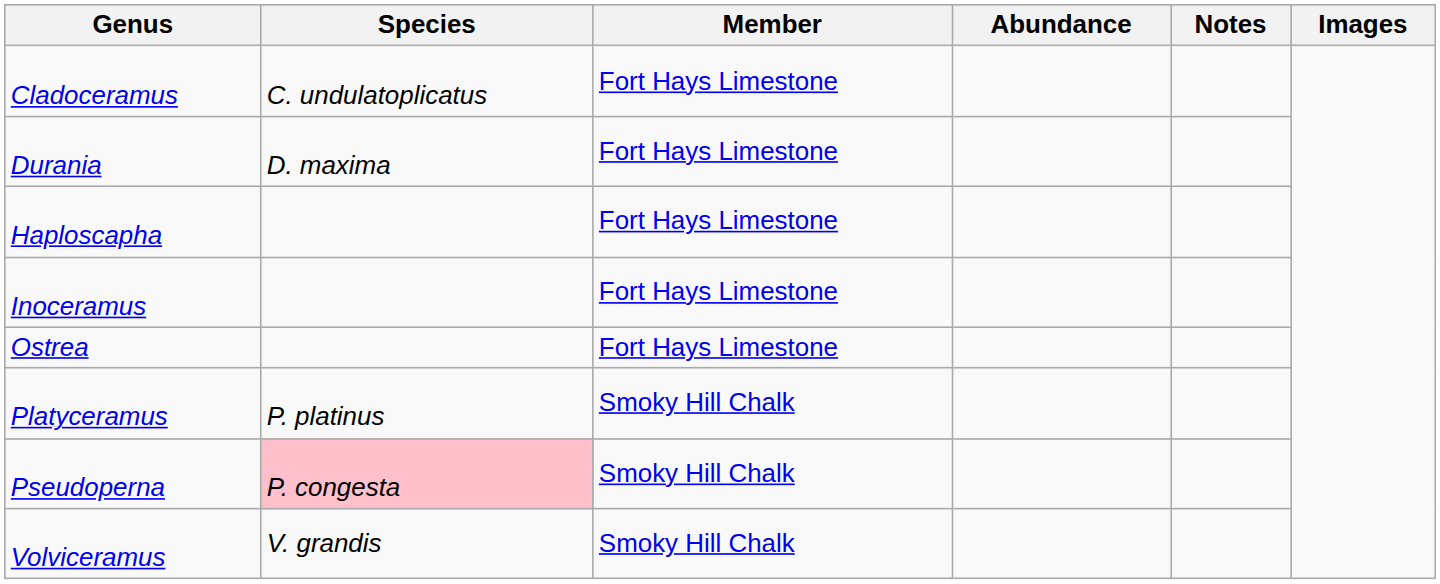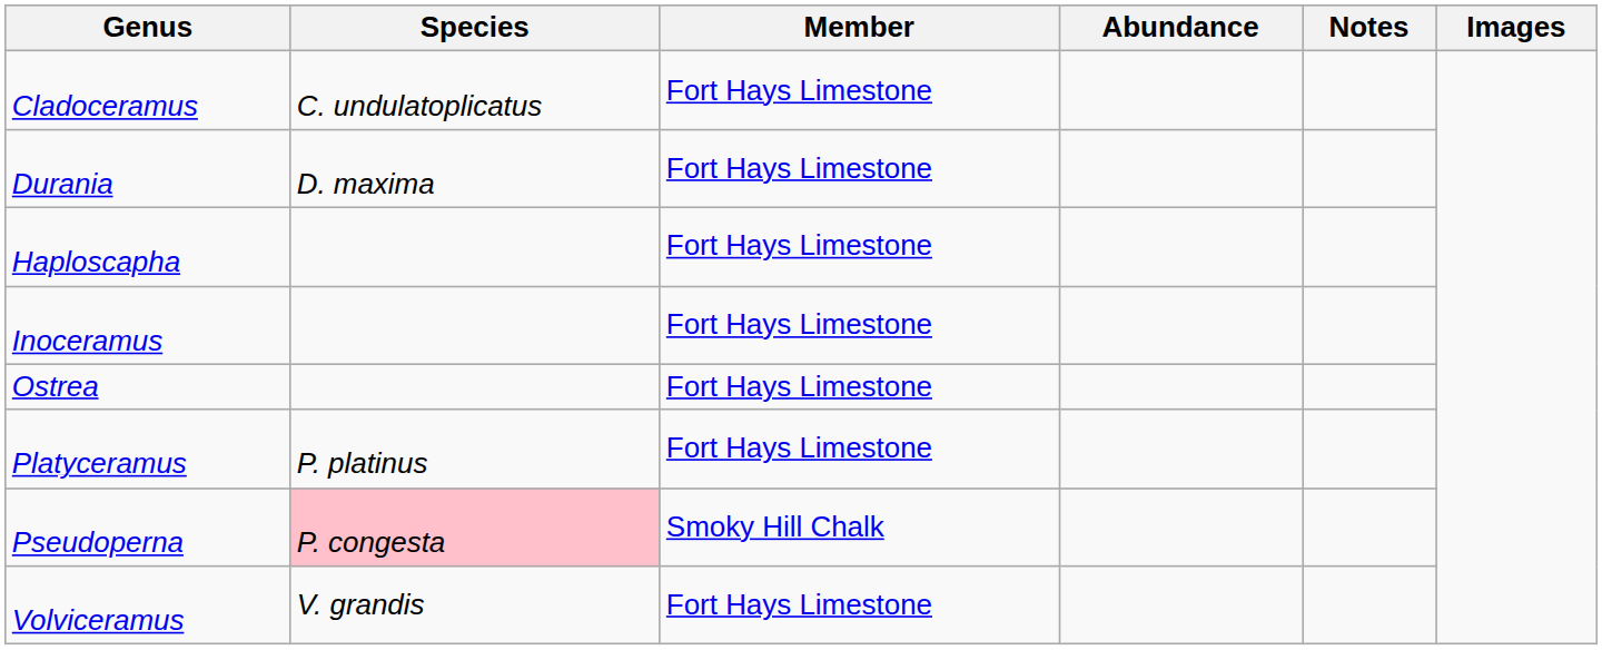Platyceramus | Member: Smoky Hill Chalk -> Fort Hays Limestone
Volviceramus | Member: Smoky Hill Chalk -> Fort Hays Limestone
